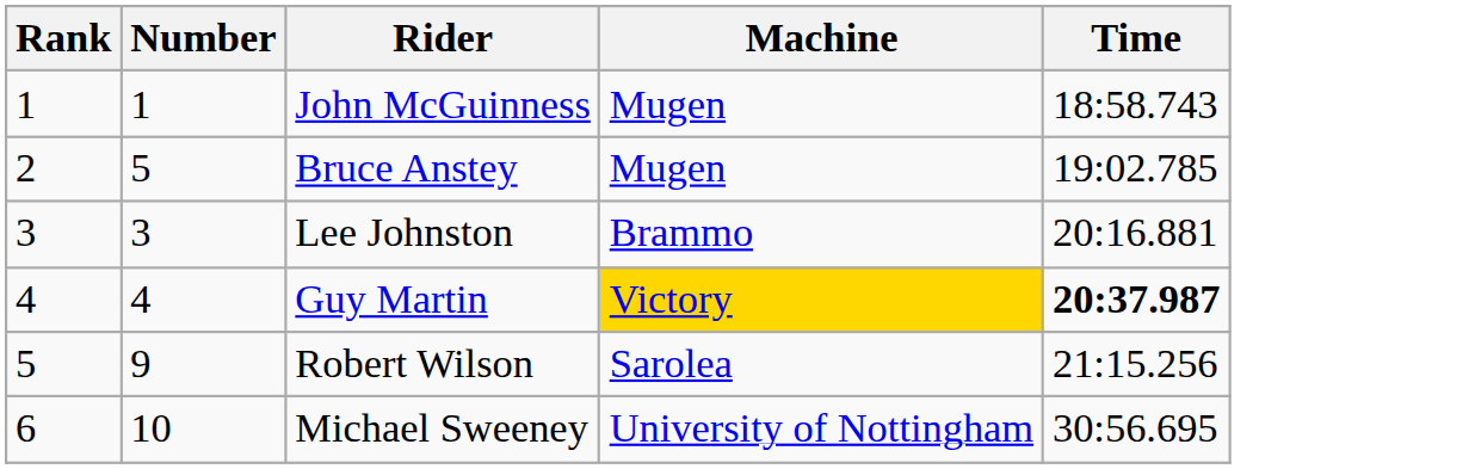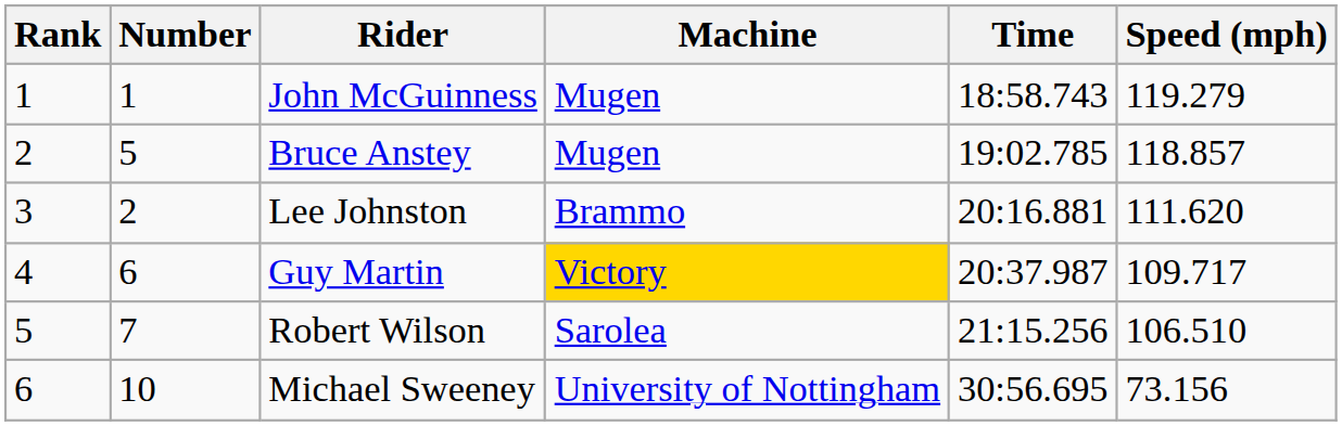+ column: Speed (mph) | 119.279 | 118.857 | 111.620 | 109.717 | 106.510 | 73.156
Lee Johnston | Number: 3 -> 2
Guy Martin | Number: 4 -> 6
Guy Martin | Time: bold -> normal
Robert Wilson | Number: 9 -> 7
